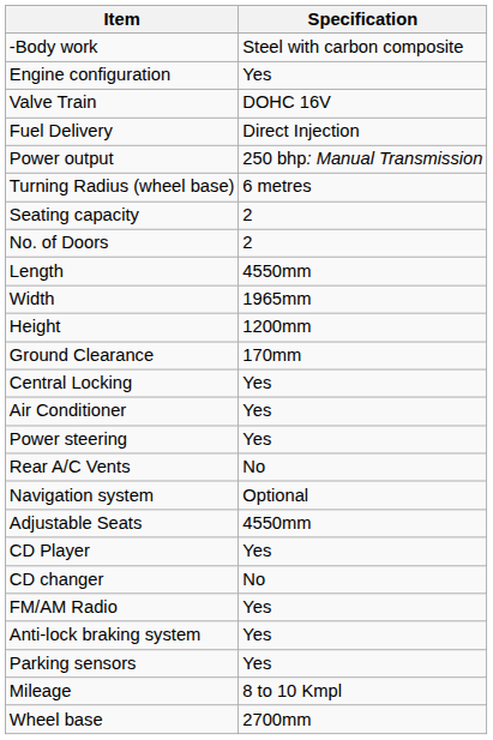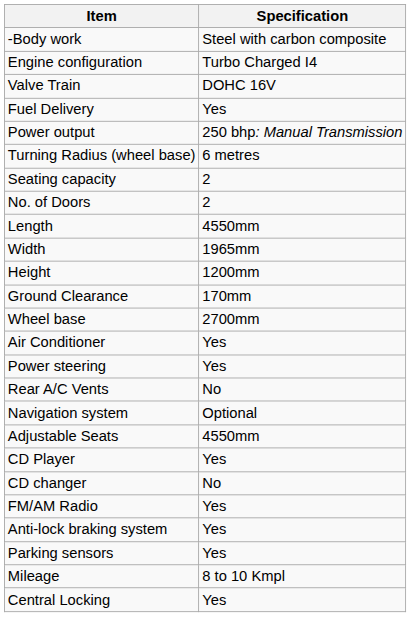Engine configuration | Specification: Yes -> Turbo Charged I4
Fuel Delivery | Specification: Direct Injection -> Yes
rows swapped: Wheel base <-> Central Locking
